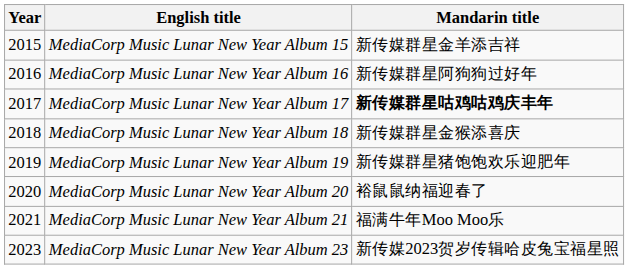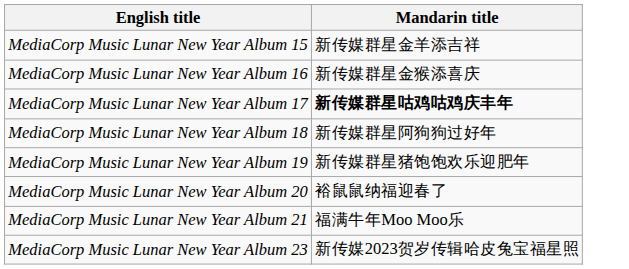- column: Year | 2015 | 2016 | 2017 | 2018 | 2019 | 2020 | 2021 | 2023
MediaCorp Music Lunar New Year Album 16 | Mandarin title: 新传媒群星阿狗狗过好年 -> 新传媒群星金猴添喜庆
MediaCorp Music Lunar New Year Album 18 | Mandarin title: 新传媒群星金猴添喜庆 -> 新传媒群星阿狗狗过好年
